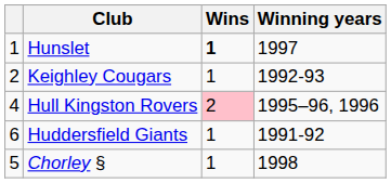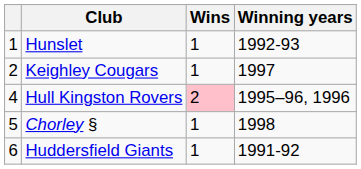Hunslet | Wins: bold -> normal
Hunslet | Winning years: 1997 -> 1992-93
Keighley Cougars | Winning years: 1992-93 -> 1997
rows swapped: Huddersfield Giants <-> Chorley §
